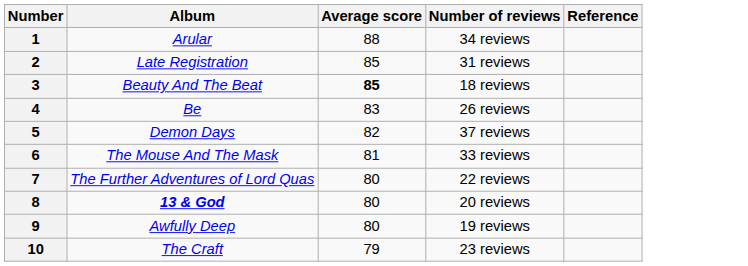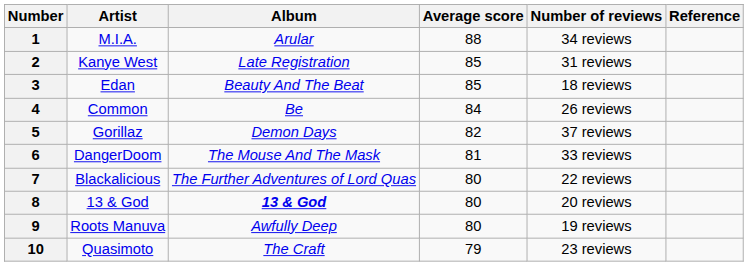+ column: Artist | M.I.A. | Kanye West | Edan | Common | Gorillaz | DangerDoom | Blackalicious | 13 & God | Roots Manuva | Quasimoto
3 | Average score: bold -> normal
4 | Average score: 83 -> 84
